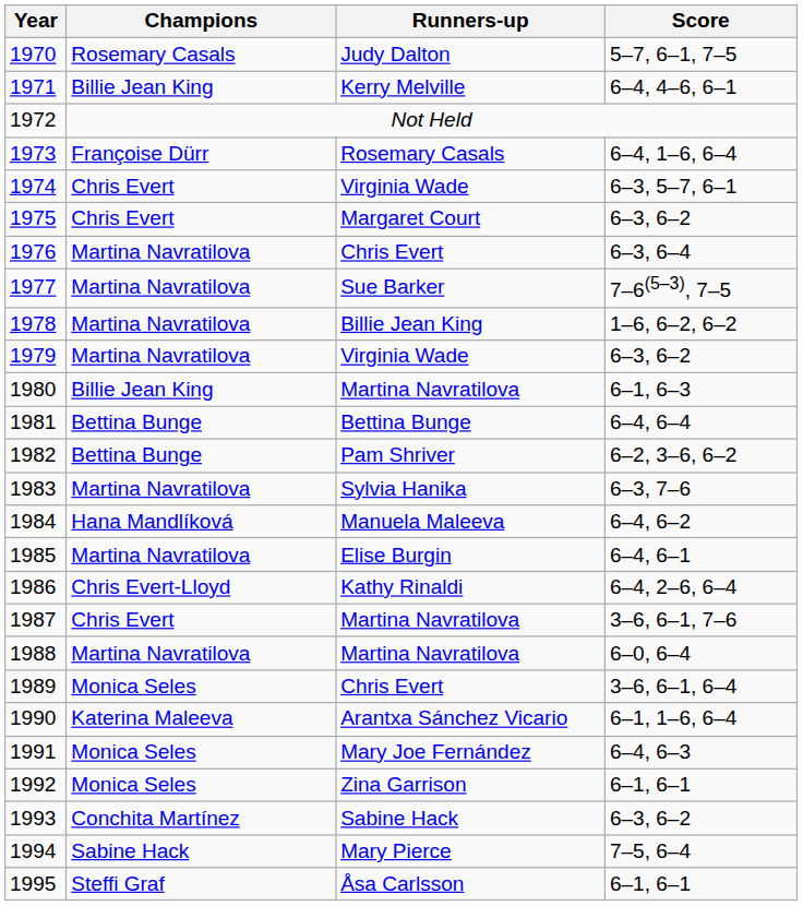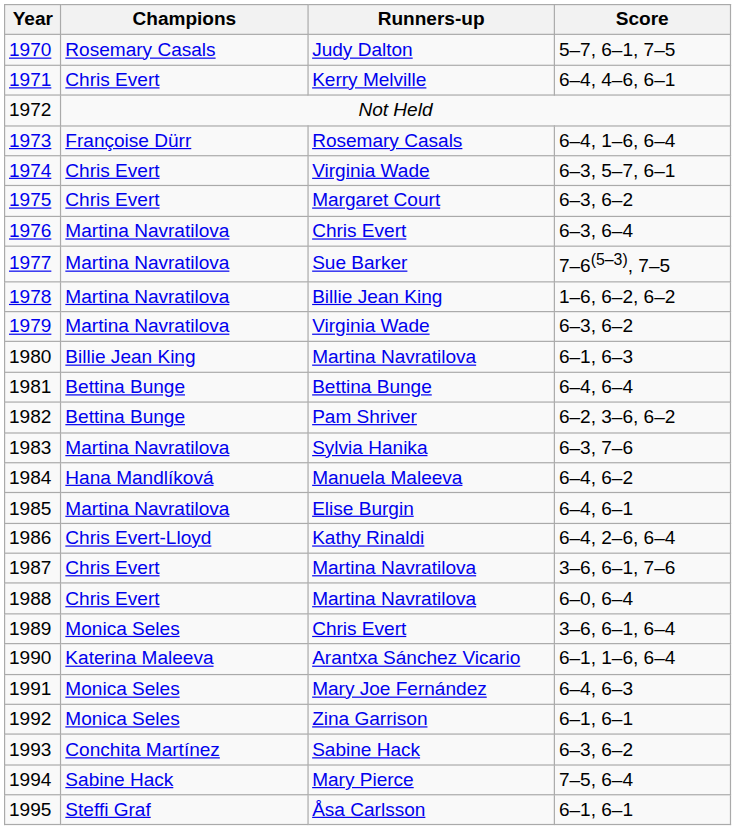1971 | Champions: Billie Jean King -> Chris Evert
1988 | Champions: Martina Navratilova -> Chris Evert
